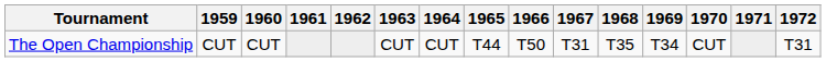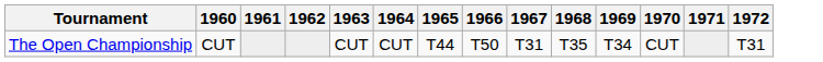- column: 1959 | CUT
